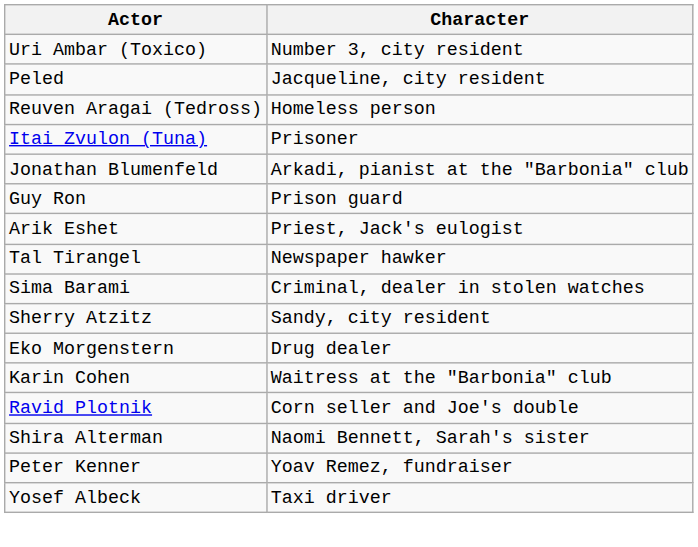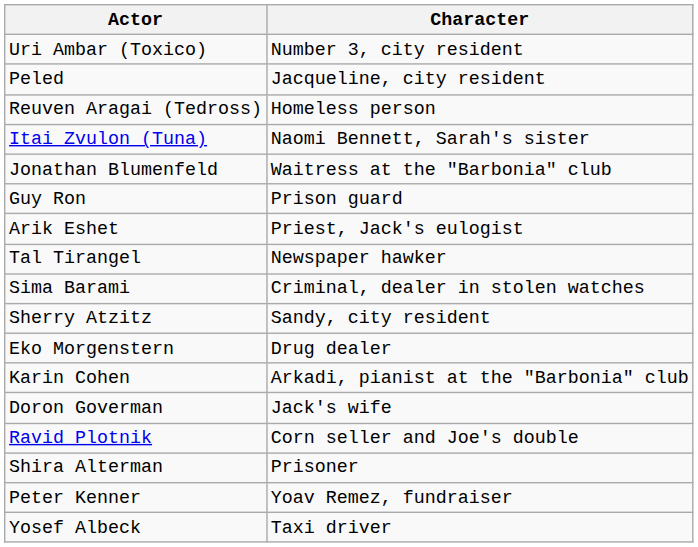Itai Zvulon (Tuna) | Character: Prisoner -> Naomi Bennett, Sarah's sister
Jonathan Blumenfeld | Character: Arkadi, pianist at the "Barbonia" club -> Waitress at the "Barbonia" club
Karin Cohen | Character: Waitress at the "Barbonia" club -> Arkadi, pianist at the "Barbonia" club
+ row: Doron Goverman | Jack's wife
Shira Alterman | Character: Naomi Bennett, Sarah's sister -> Prisoner
